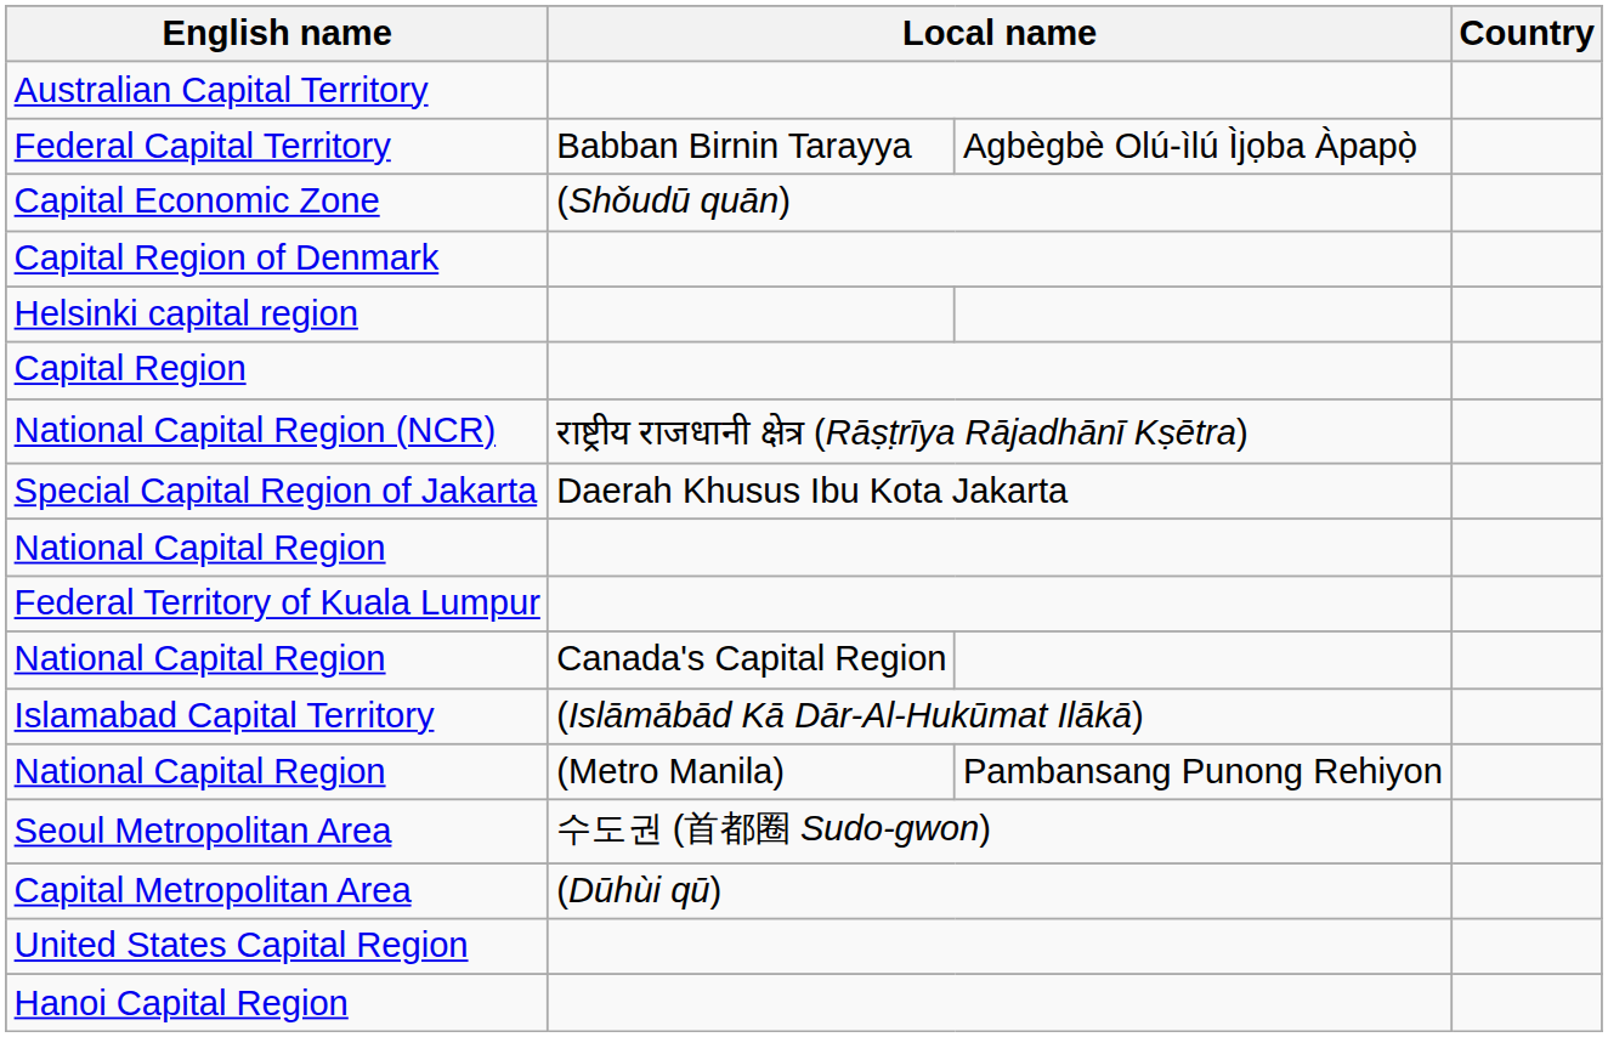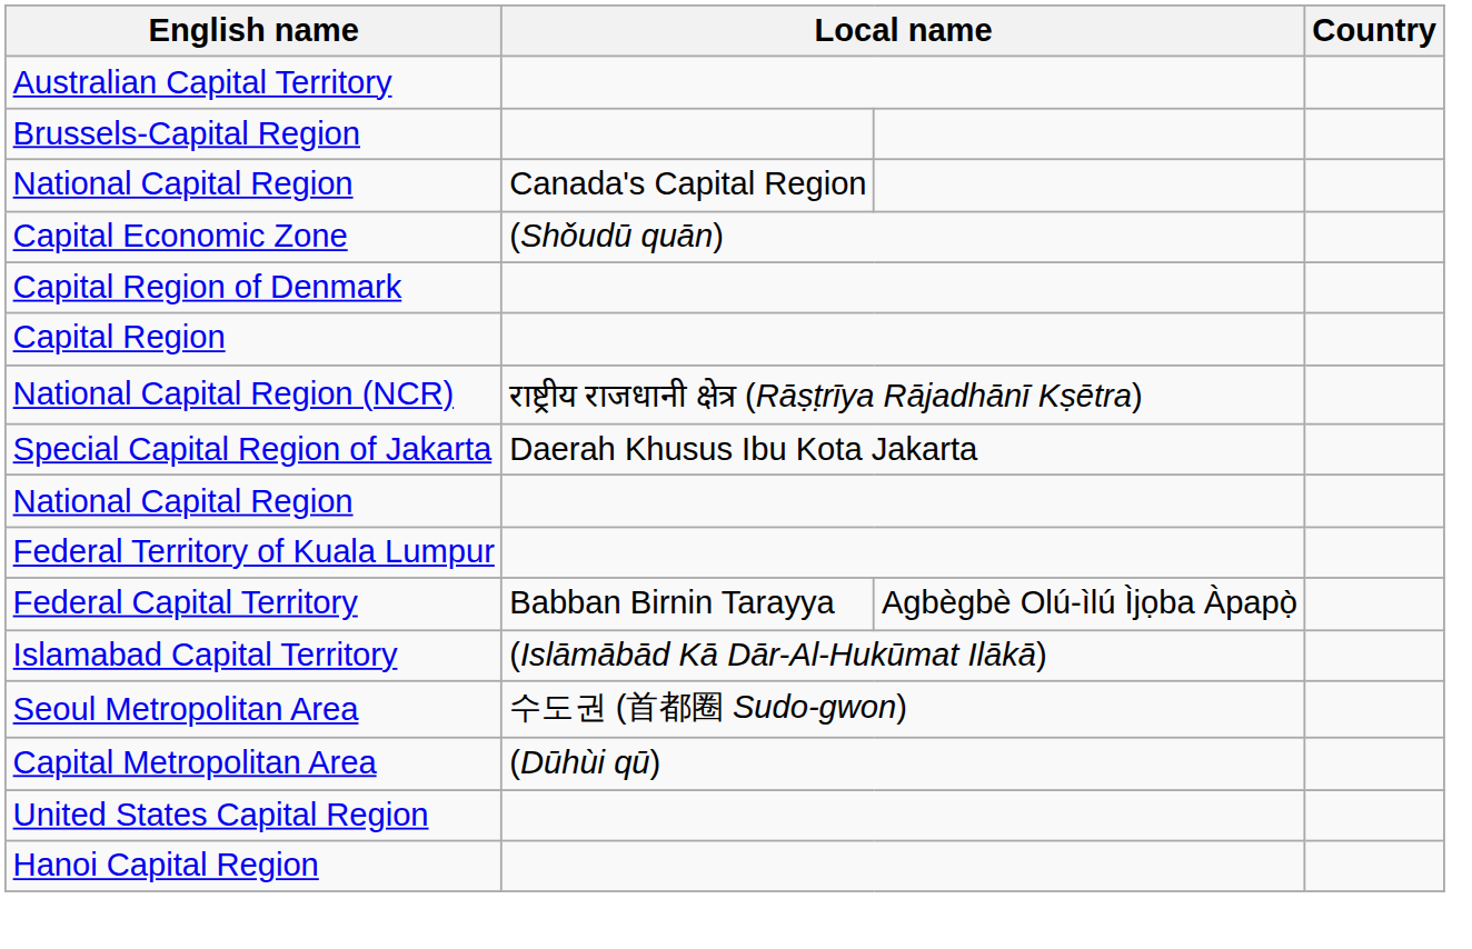+ row: Brussels-Capital Region
rows swapped: National Capital Region / Canada's Capital Region <-> Federal Capital Territory
- row: Helsinki capital region
- row: National Capital Region | (Metro Manila) | Pambansang Punong Rehiyon
